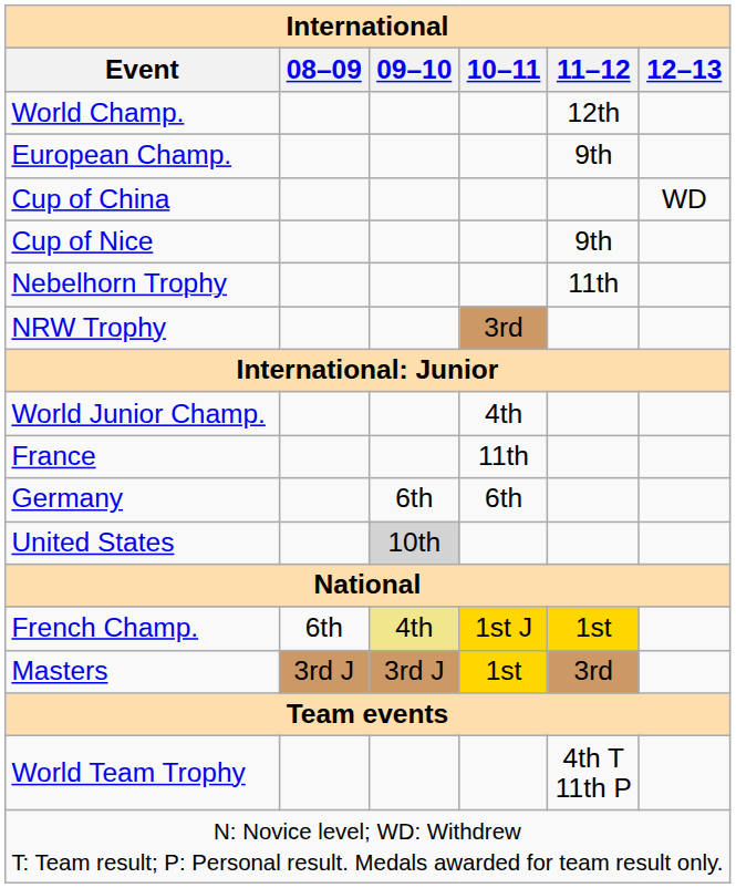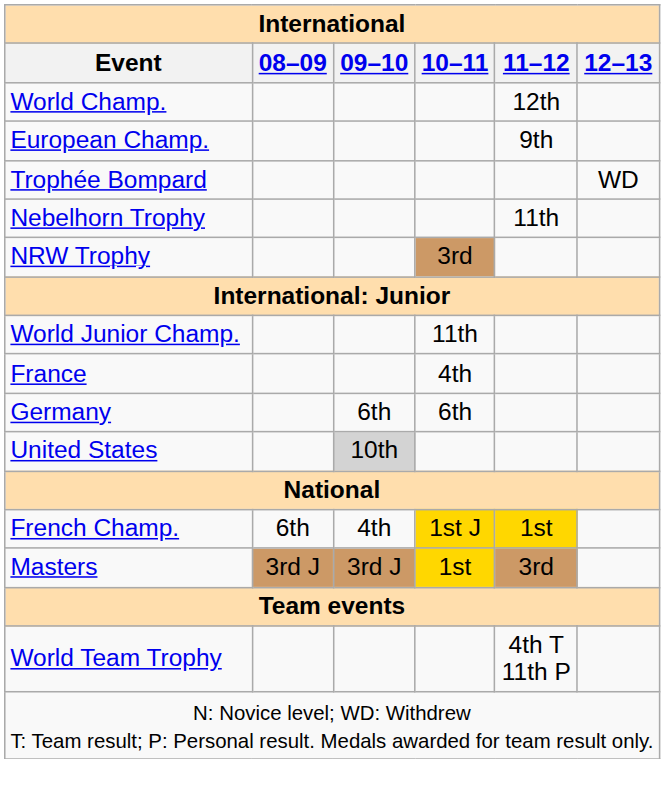- row: Cup of China | WD
+ row: Trophée Bompard | WD
- row: Cup of Nice | 9th
World Junior Champ. | 10–11: 4th -> 11th
France | 10–11: 11th -> 4th
French Champ. | 09–10: khaki background -> no background
